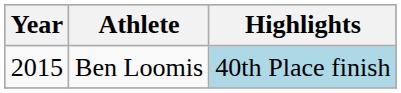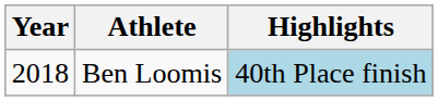Ben Loomis | Year: 2015 -> 2018
